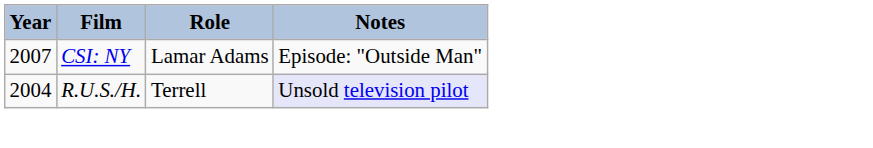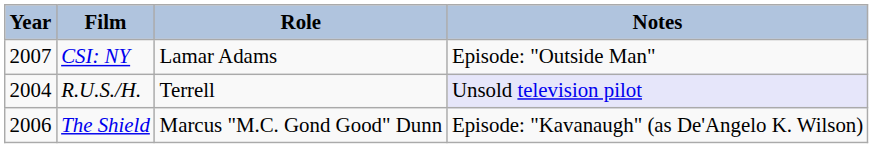+ row: 2006 | The Shield | Marcus "M.C. Gond Good" Dunn | Episode: "Kavanaugh" (as De'Angelo K. Wilson)
